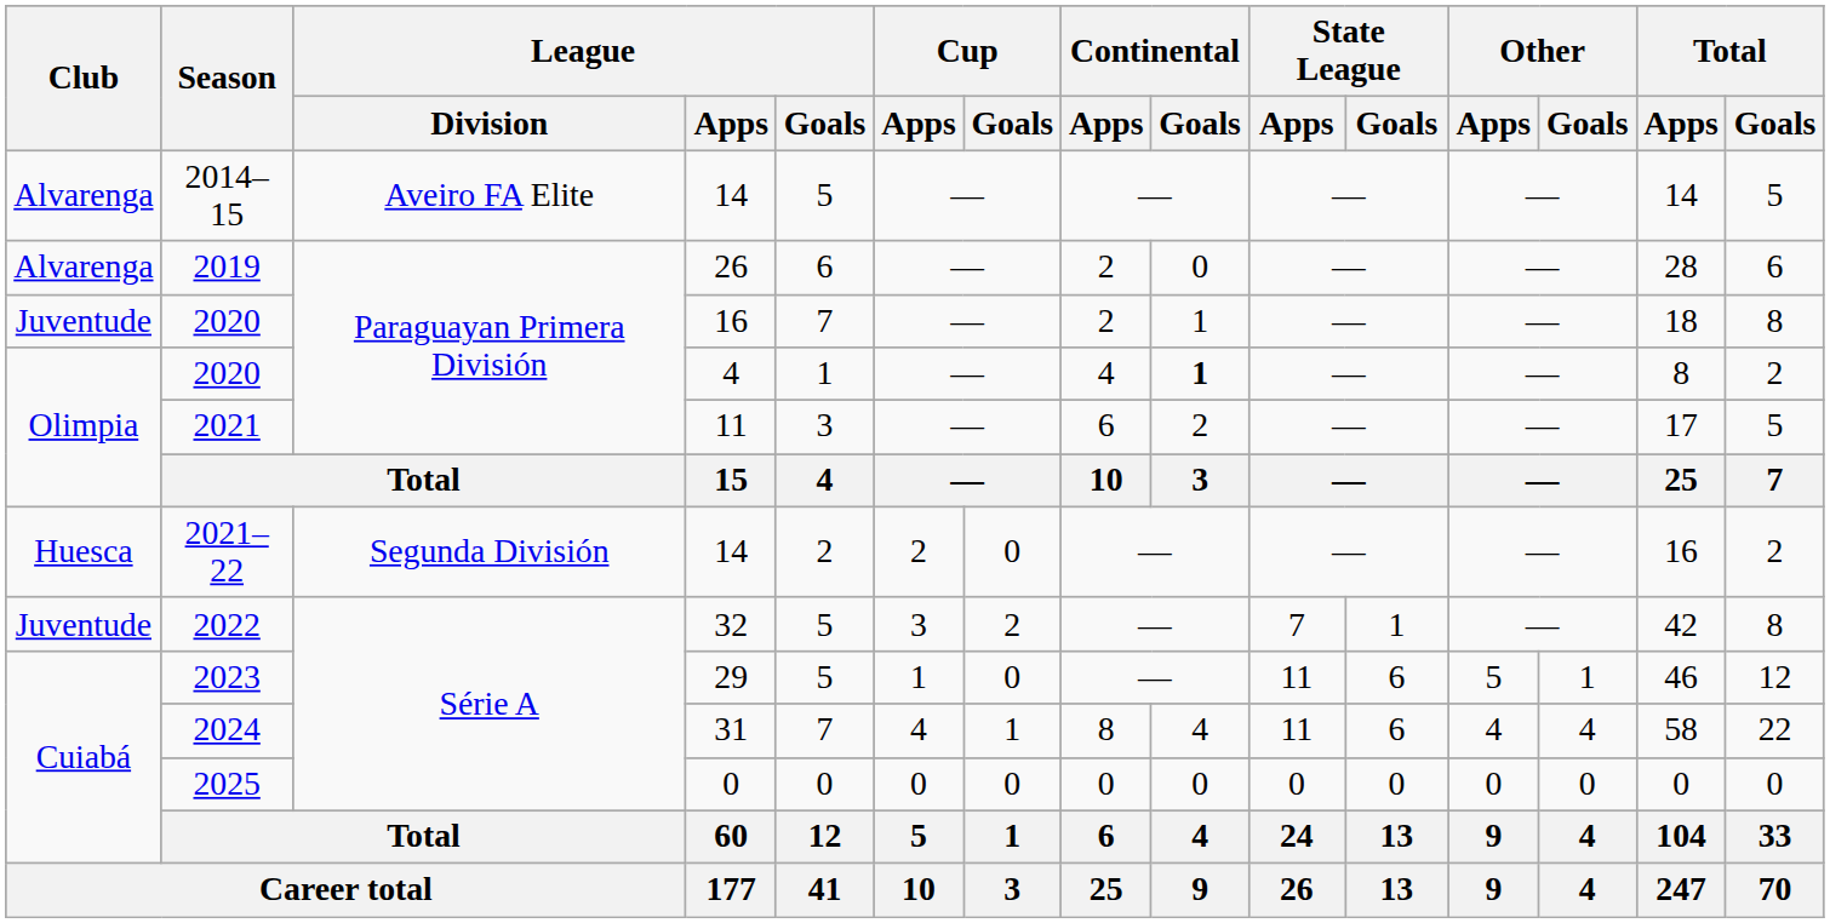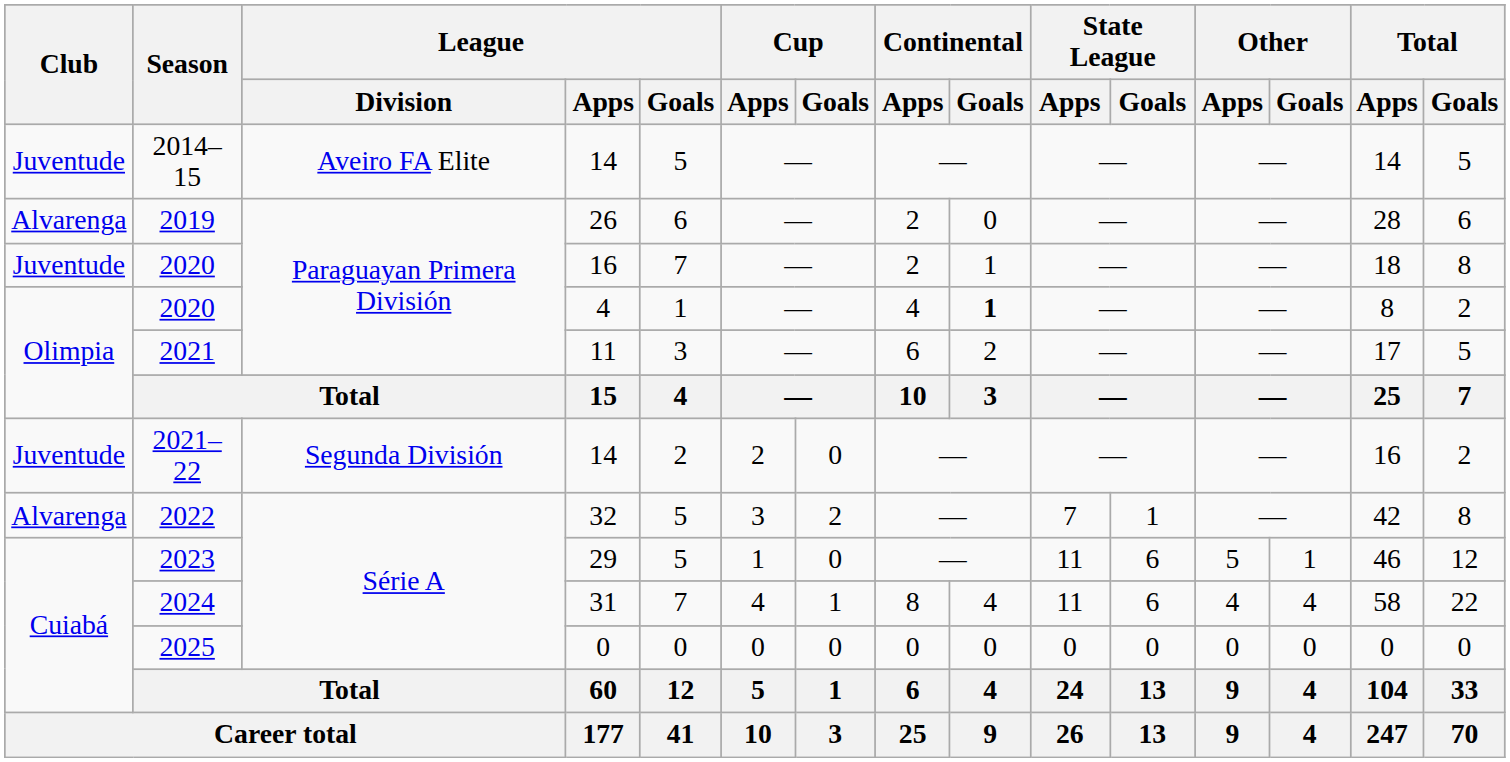2014–15 | Club: Alvarenga -> Juventude
2021–22 | Club: Huesca -> Juventude
2022 | Club: Juventude -> Alvarenga
